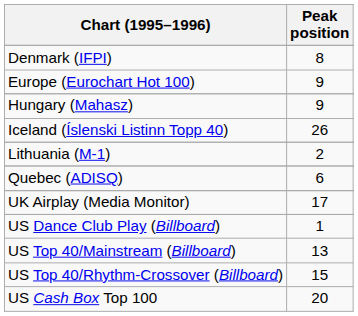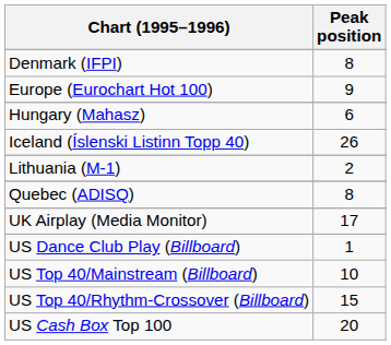Hungary (Mahasz) | Peak position: 9 -> 6
Quebec (ADISQ) | Peak position: 6 -> 8
US Top 40/Mainstream (Billboard) | Peak position: 13 -> 10
